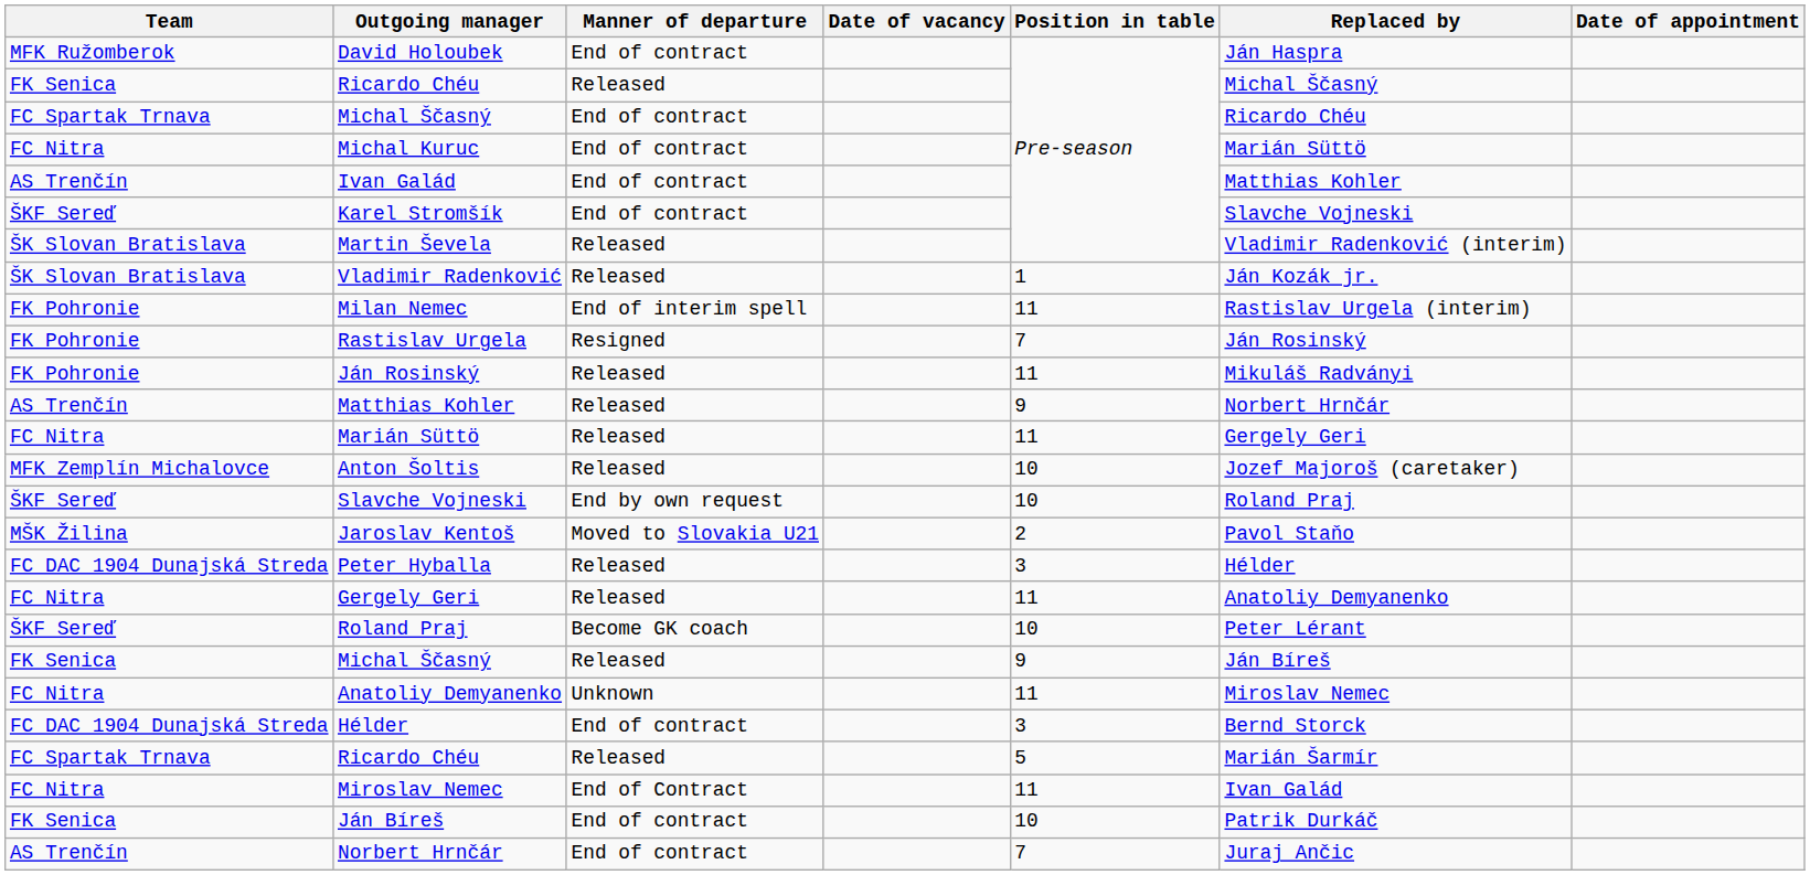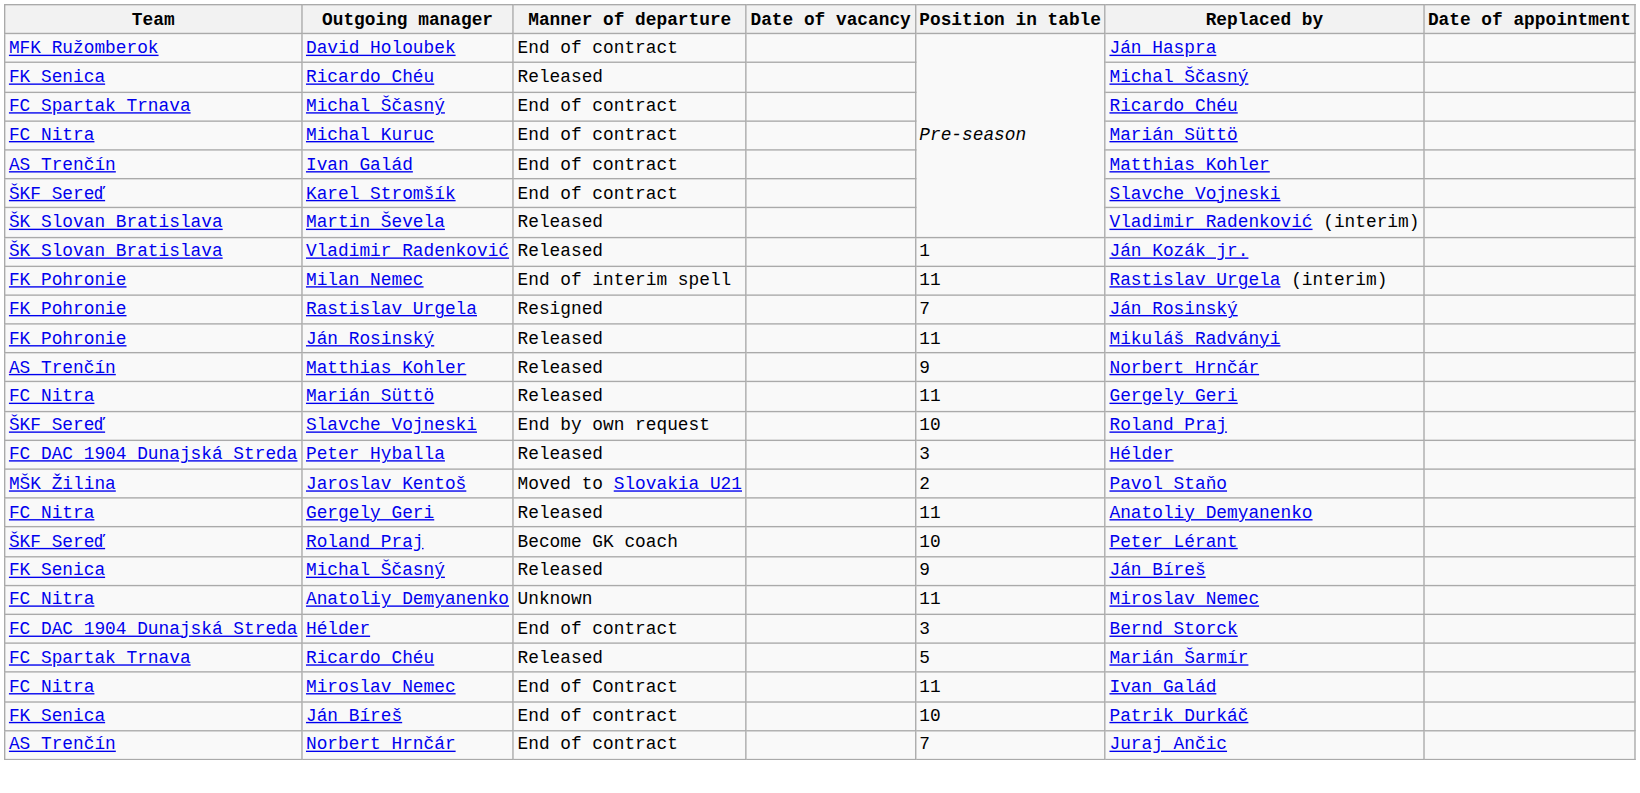- row: MFK Zemplín Michalovce | Anton Šoltis | Released | 10 | Jozef Majoroš (caretaker)
rows swapped: Jaroslav Kentoš <-> Peter Hyballa
